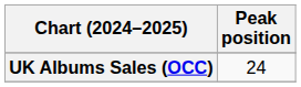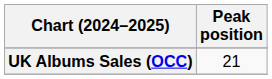UK Albums Sales (OCC) | Peak position: 24 -> 21
